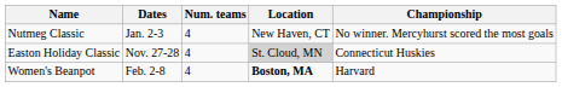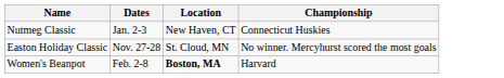- column: Num. teams | 4 | 4 | 4
Nutmeg Classic | Championship: No winner. Mercyhurst scored the most goals -> Connecticut Huskies
Easton Holiday Classic | Location: lightgrey background -> no background
Easton Holiday Classic | Championship: Connecticut Huskies -> No winner. Mercyhurst scored the most goals
